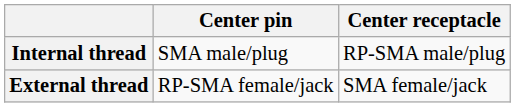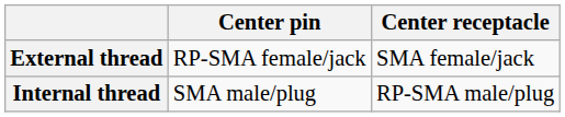rows swapped: Internal thread <-> External thread
